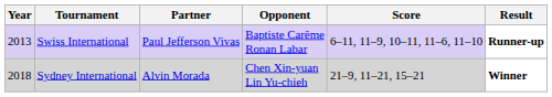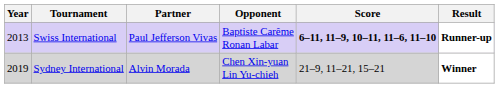Swiss International | Score: normal -> bold
Sydney International | Year: 2018 -> 2019
